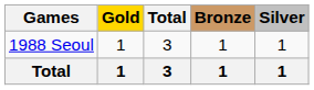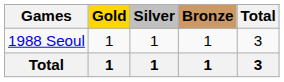columns swapped: Silver <-> Total
